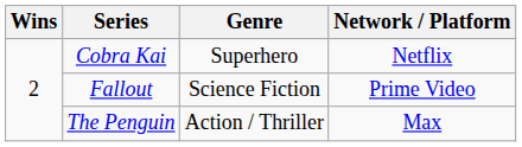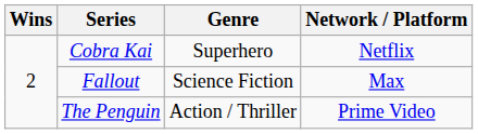Fallout | Network / Platform: Prime Video -> Max
The Penguin | Network / Platform: Max -> Prime Video
